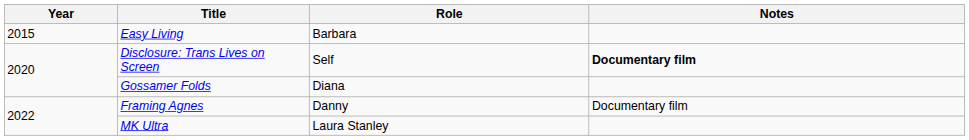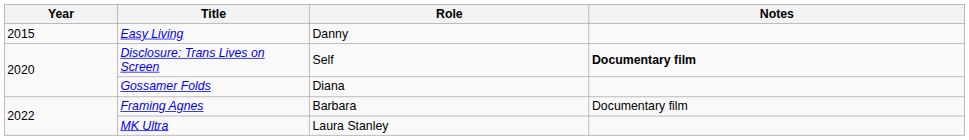Easy Living | Role: Barbara -> Danny
Framing Agnes | Role: Danny -> Barbara
